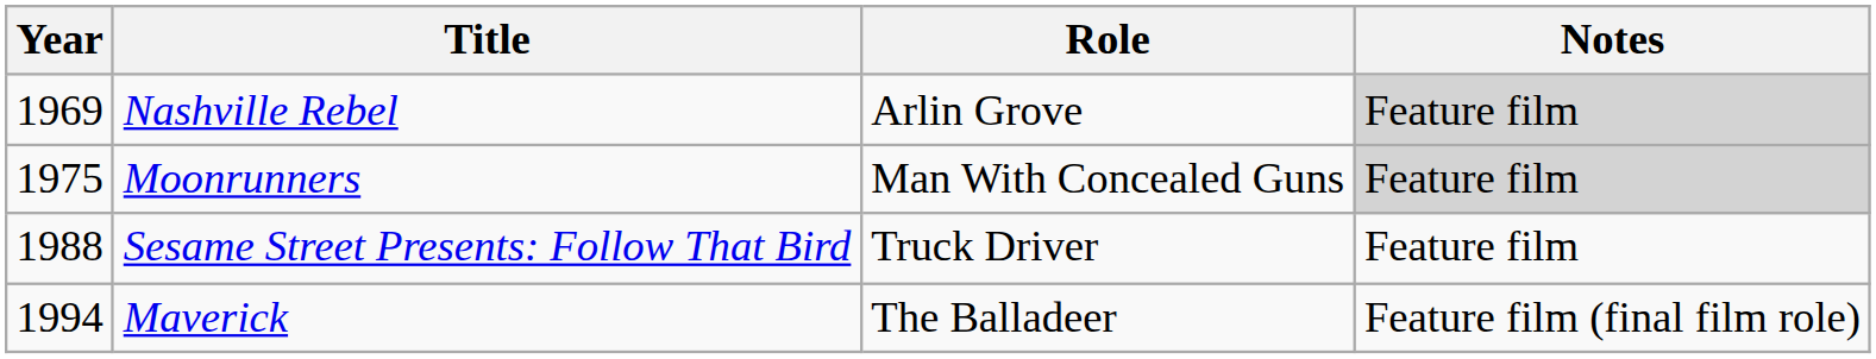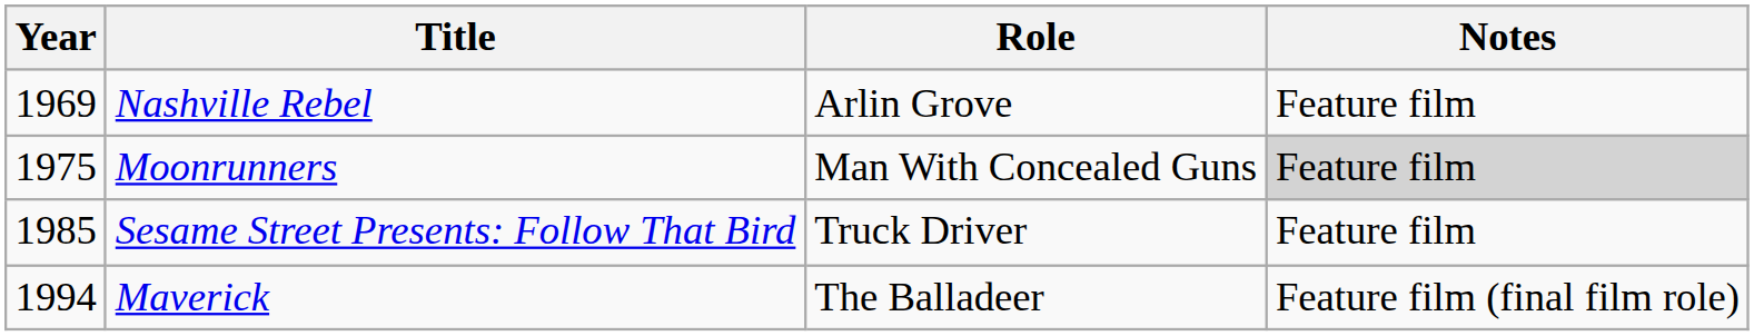Nashville Rebel | Notes: lightgrey background -> no background
Sesame Street Presents: Follow That Bird | Year: 1988 -> 1985
